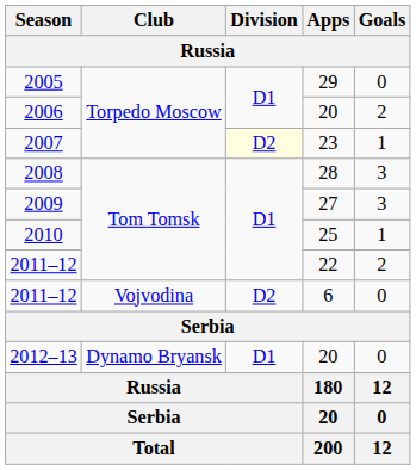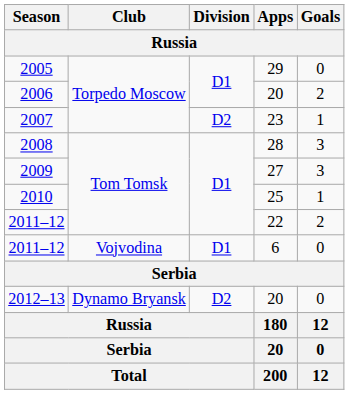2007 | Division: lightyellow background -> no background
2011–12 / 6 | Division: D2 -> D1
2012–13 | Division: D1 -> D2
